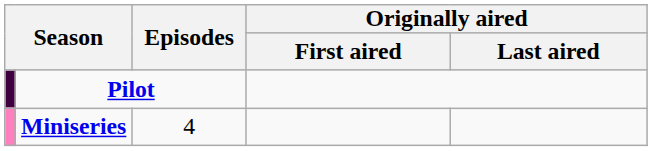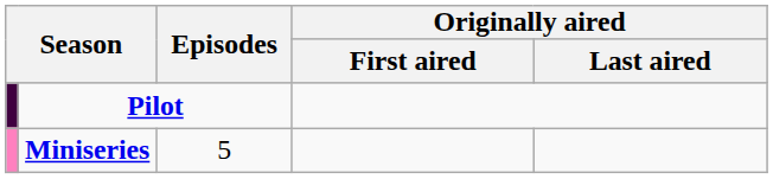Miniseries | Episodes: 4 -> 5
